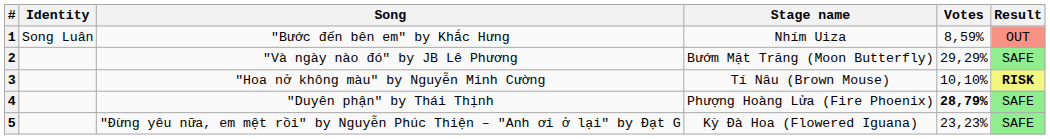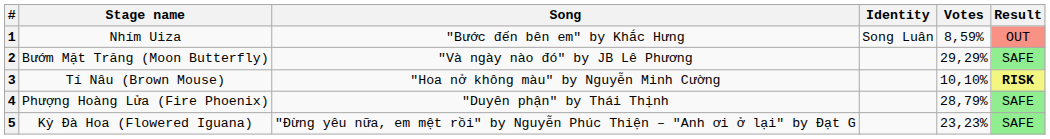columns swapped: Stage name <-> Identity
4 | Votes: bold -> normal
